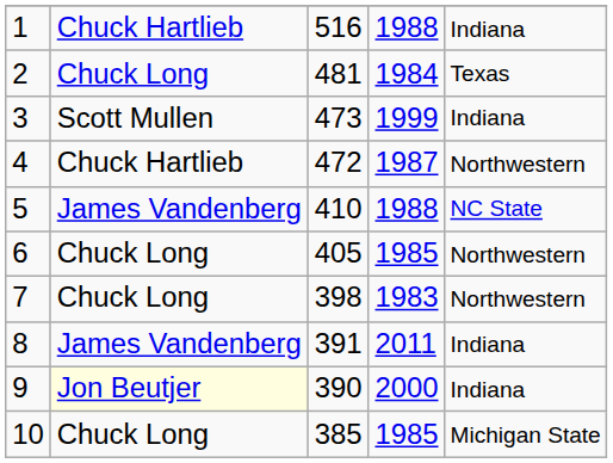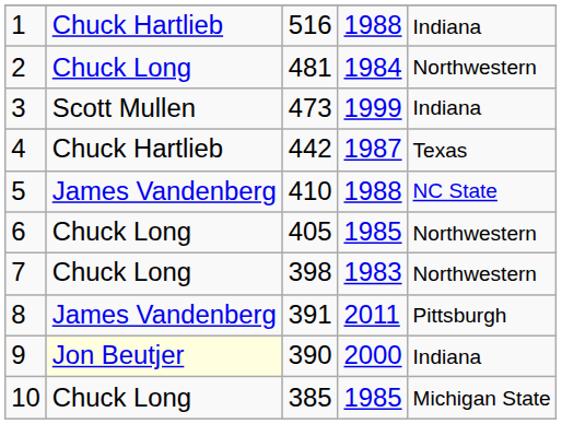2 | column 5: Texas -> Northwestern
4 | column 3: 472 -> 442
4 | column 5: Northwestern -> Texas
8 | column 5: Indiana -> Pittsburgh
